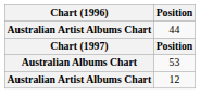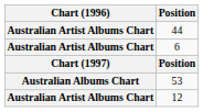+ row: Australian Artist Albums Chart | 6
